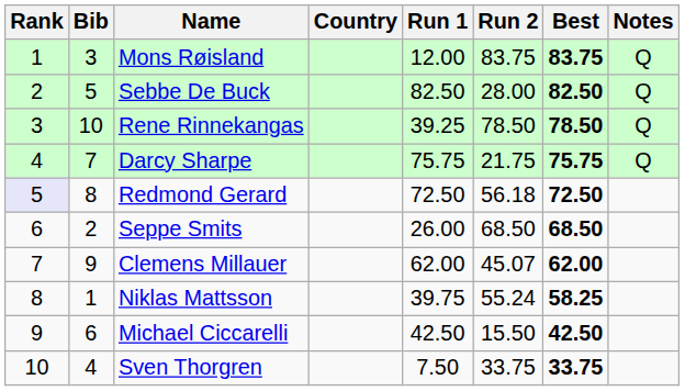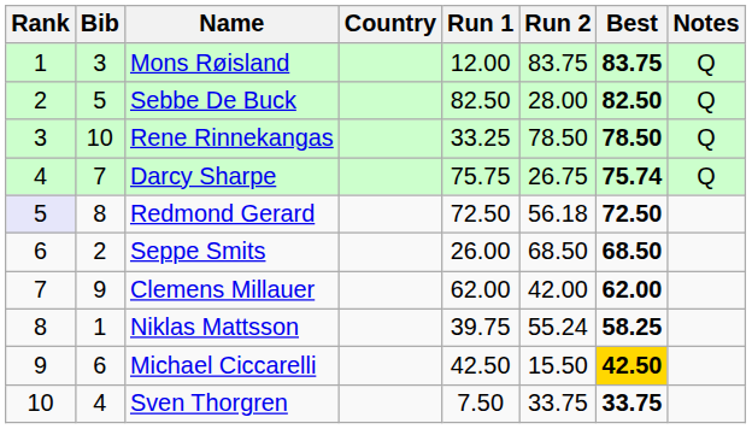Rene Rinnekangas | Run 1: 39.25 -> 33.25
Darcy Sharpe | Run 2: 21.75 -> 26.75
Darcy Sharpe | Best: 75.75 -> 75.74
Clemens Millauer | Run 2: 45.07 -> 42.00
Michael Ciccarelli | Best: no background -> gold background
